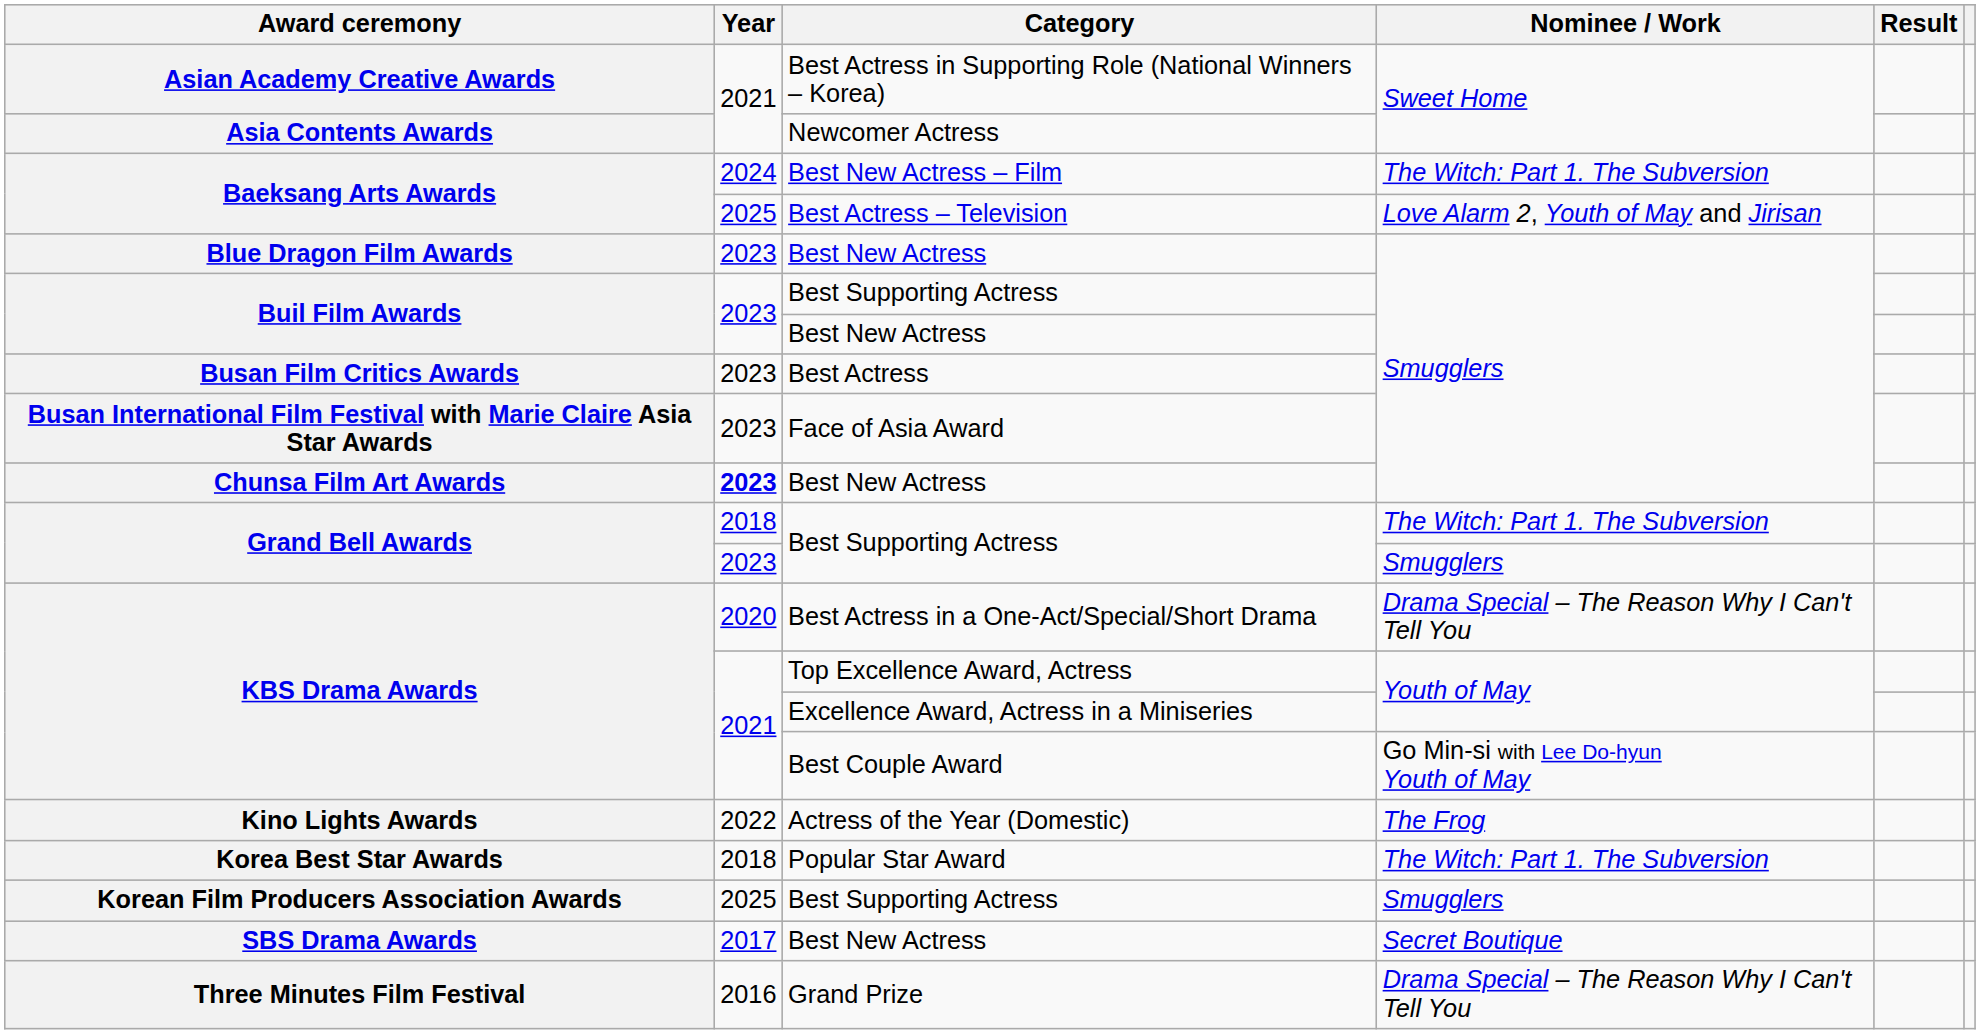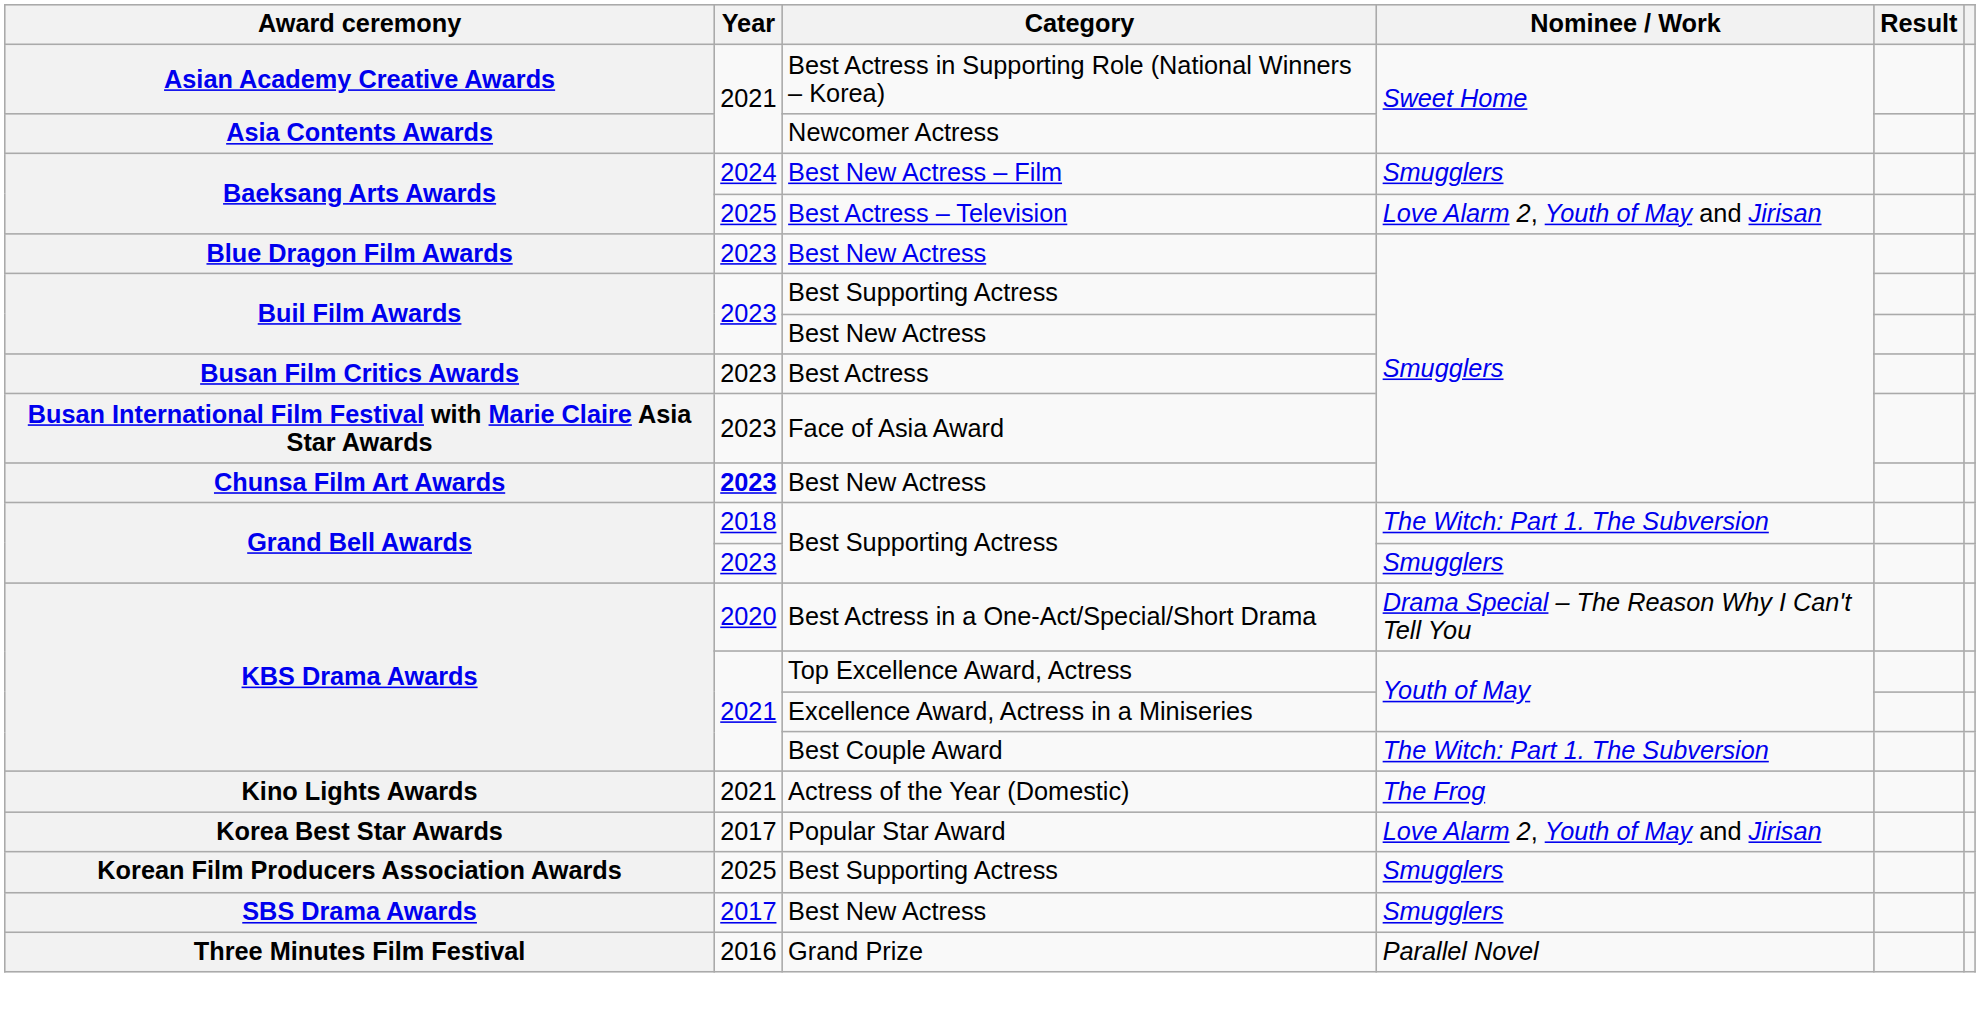Baeksang Arts Awards / Best New Actress – Film | Nominee / Work: The Witch: Part 1. The Subversion -> Smugglers
KBS Drama Awards / Best Couple Award | Nominee / Work: Go Min-si with Lee Do-hyun Youth of May -> The Witch: Part 1. The Subversion
Kino Lights Awards | Year: 2022 -> 2021
Korea Best Star Awards | Year: 2018 -> 2017
Korea Best Star Awards | Nominee / Work: The Witch: Part 1. The Subversion -> Love Alarm 2, Youth of May and Jirisan
SBS Drama Awards | Nominee / Work: Secret Boutique -> Smugglers
Three Minutes Film Festival | Nominee / Work: Drama Special – The Reason Why I Can't Tell You -> Parallel Novel
